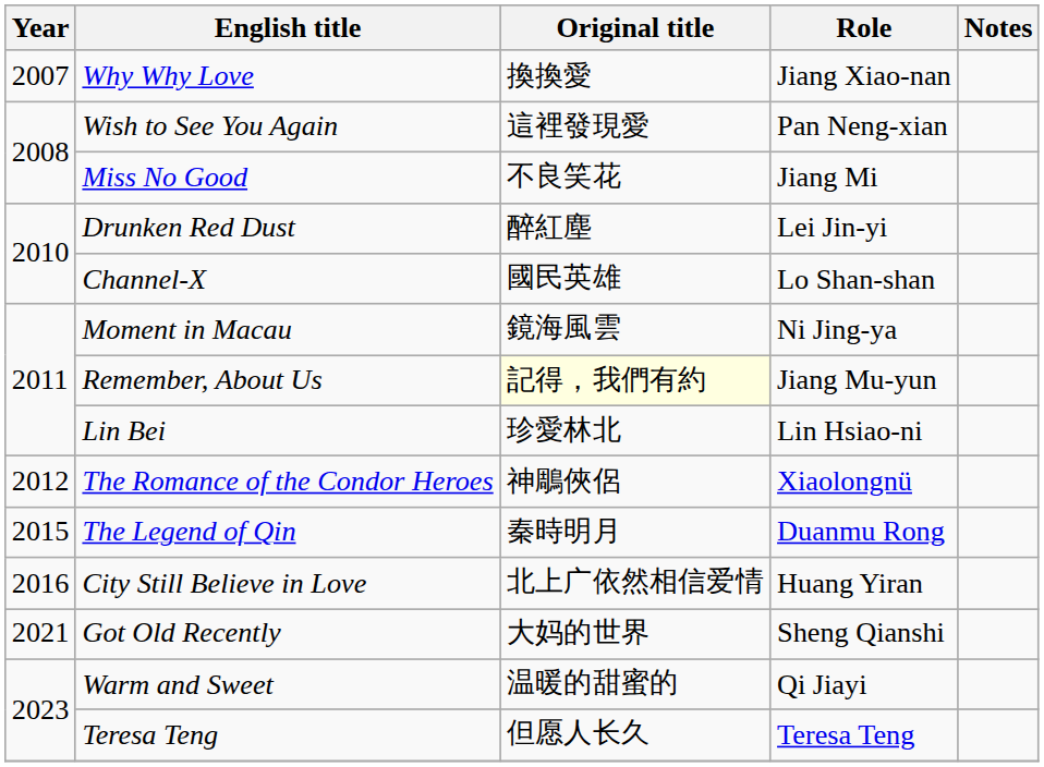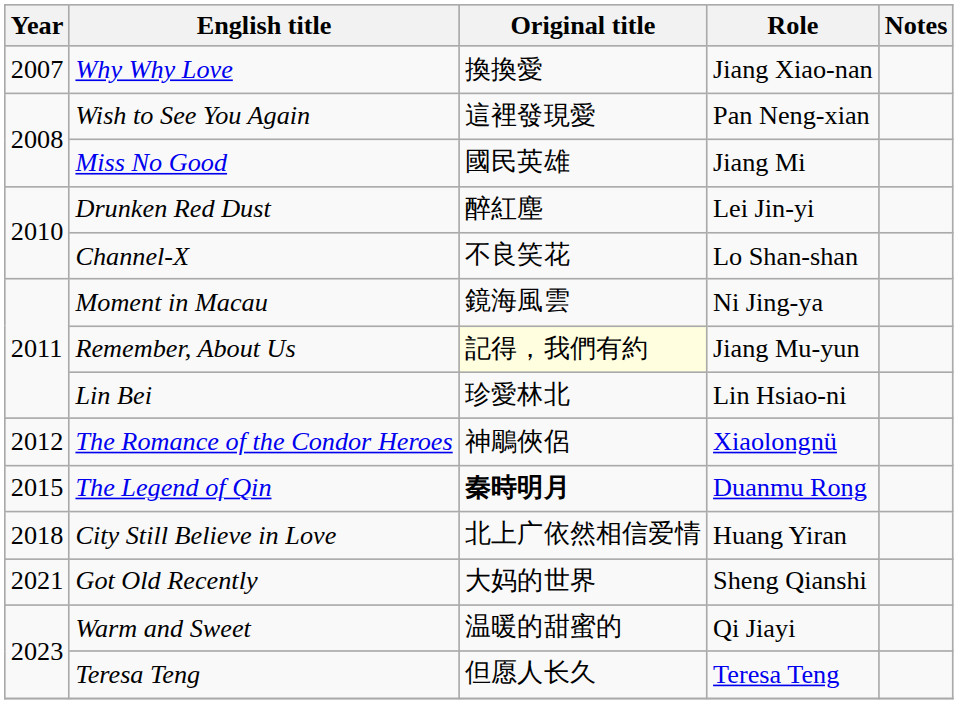Miss No Good | Original title: 不良笑花 -> 國民英雄
Channel-X | Original title: 國民英雄 -> 不良笑花
The Legend of Qin | Original title: normal -> bold
City Still Believe in Love | Year: 2016 -> 2018
